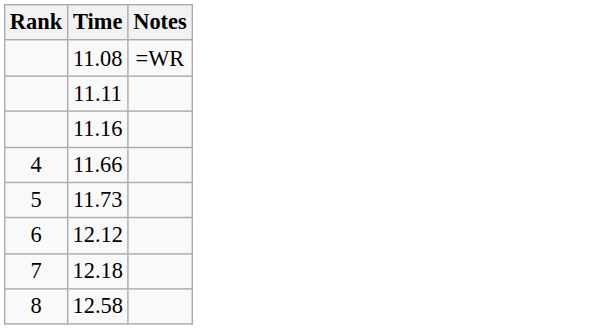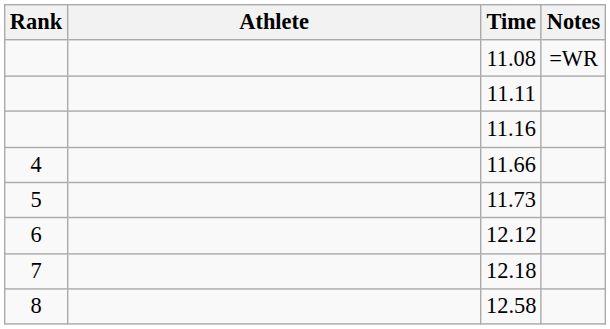+ column: Athlete
